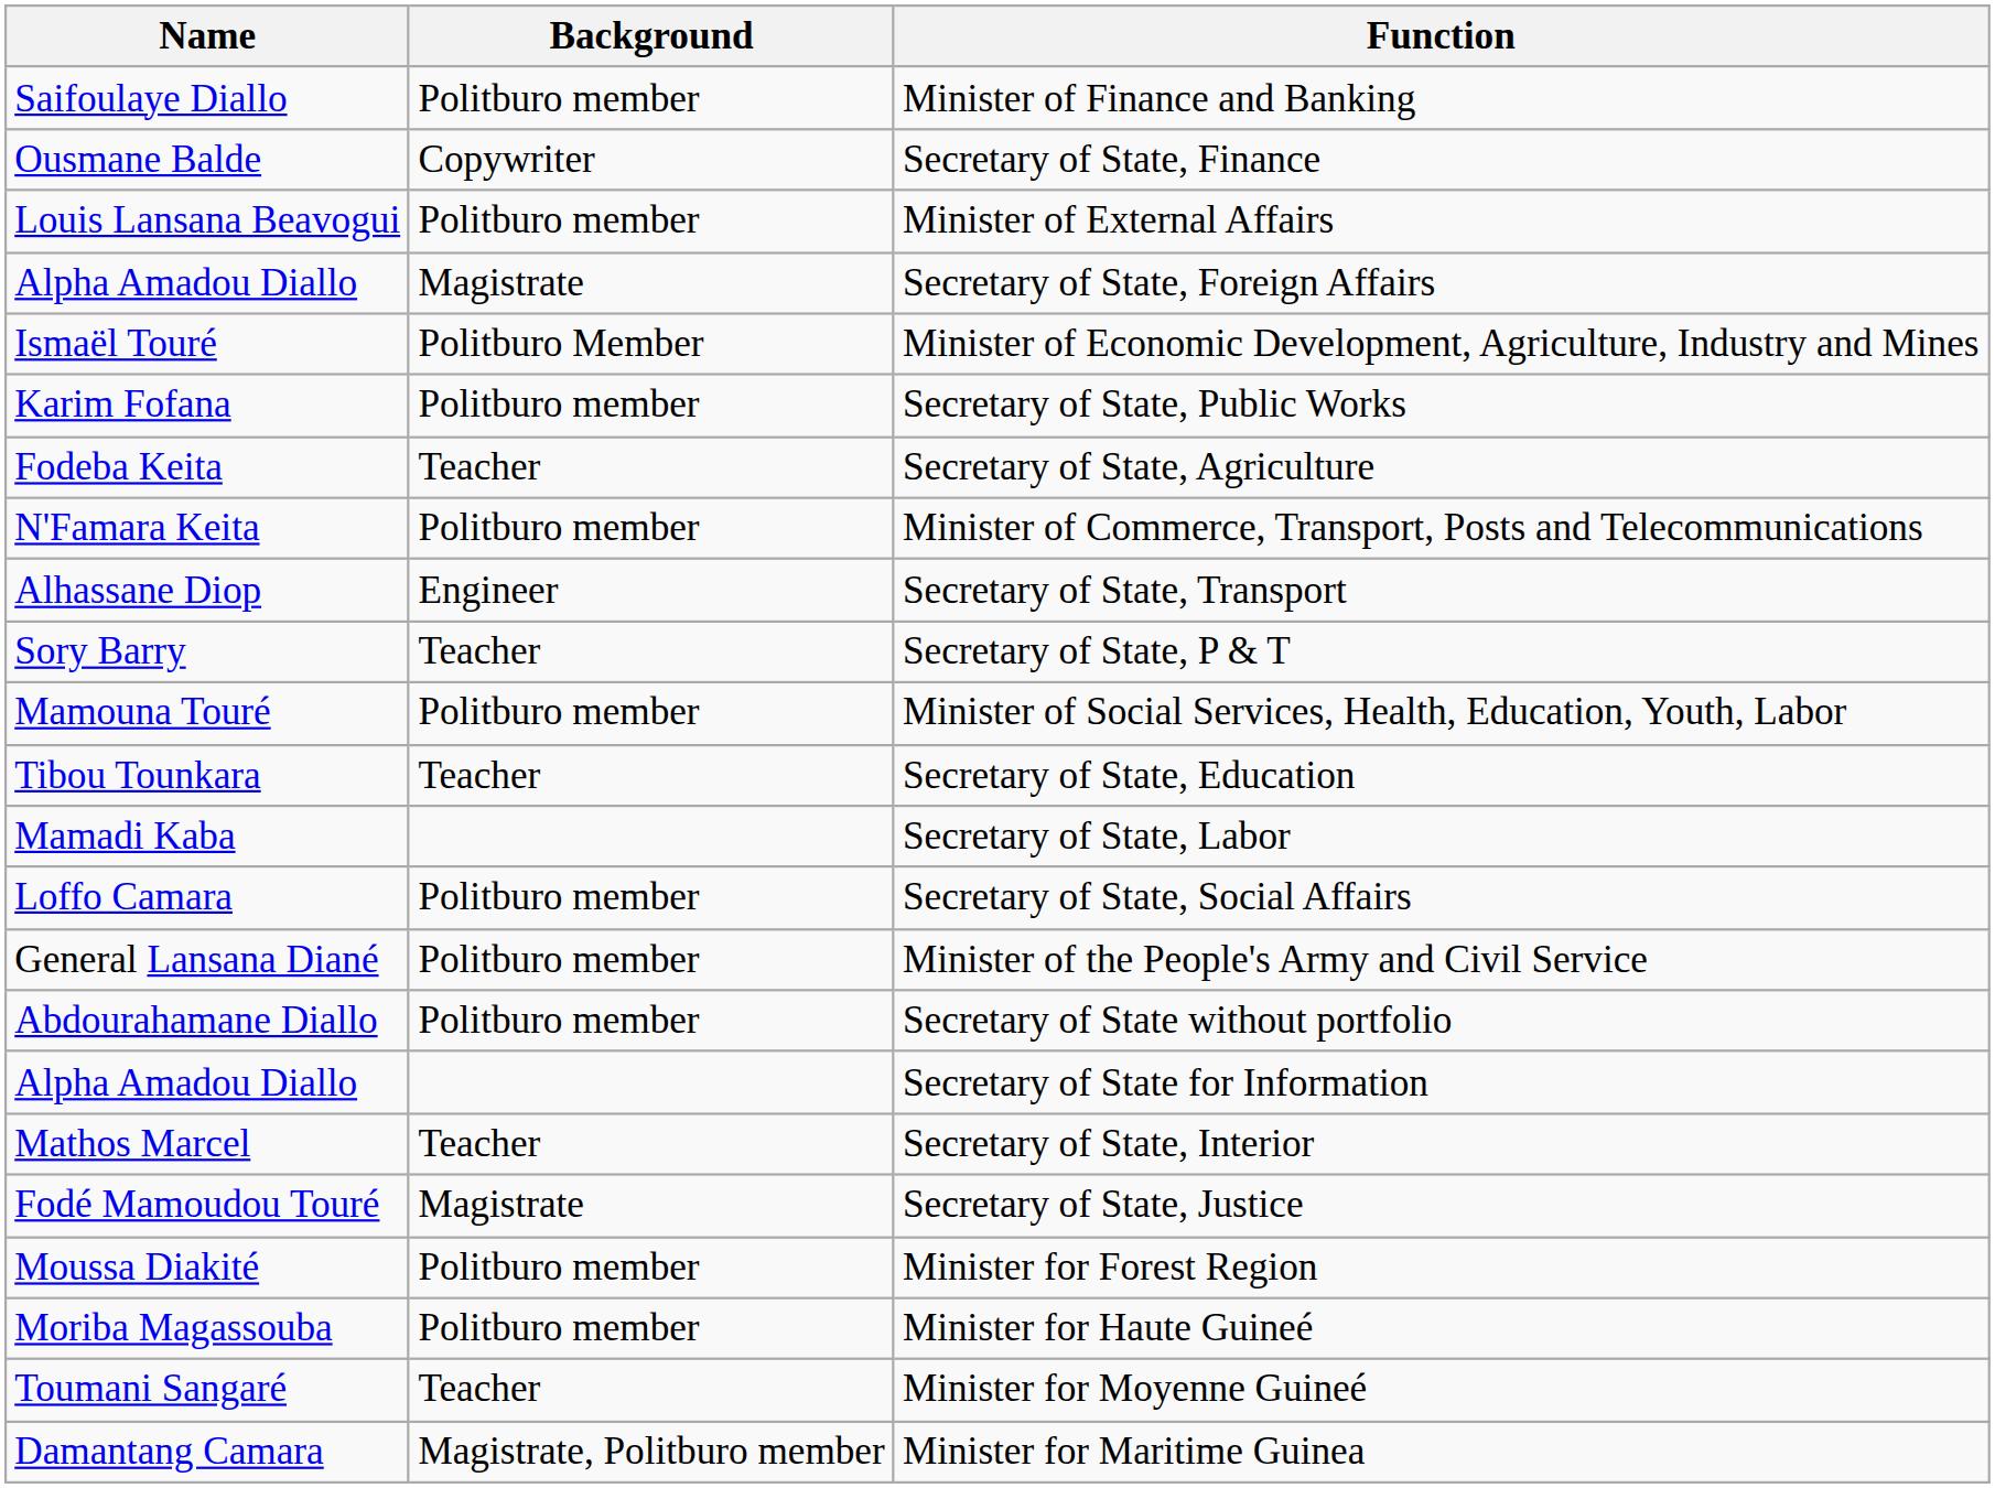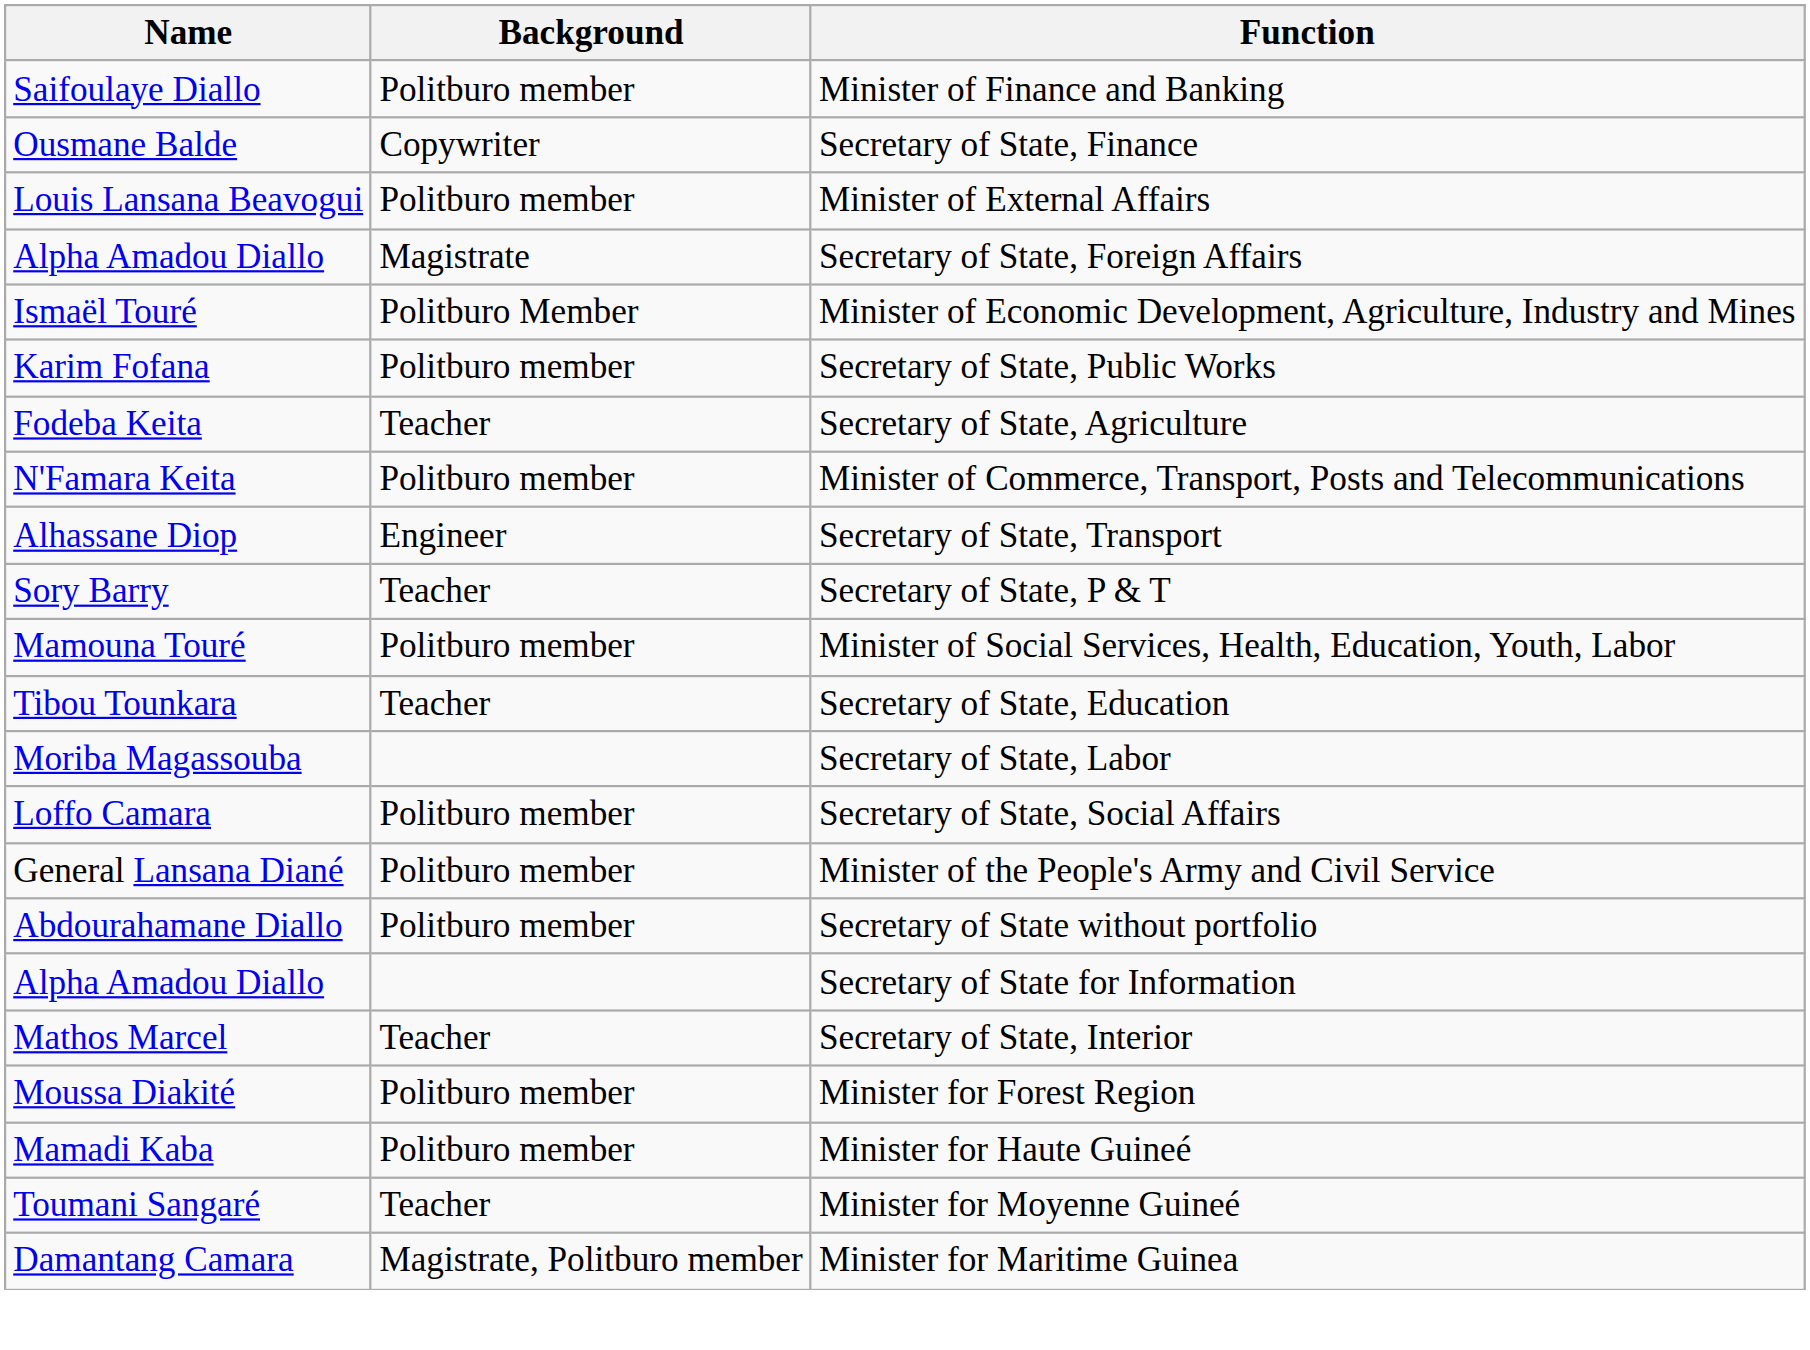Secretary of State, Labor | Name: Mamadi Kaba -> Moriba Magassouba
- row: Fodé Mamoudou Touré | Magistrate | Secretary of State, Justice
Minister for Haute Guineé | Name: Moriba Magassouba -> Mamadi Kaba
